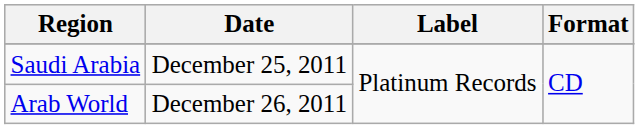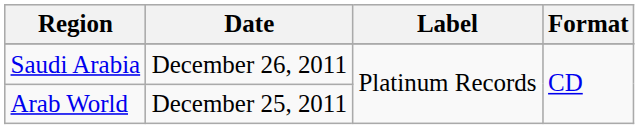Saudi Arabia | Date: December 25, 2011 -> December 26, 2011
Arab World | Date: December 26, 2011 -> December 25, 2011
